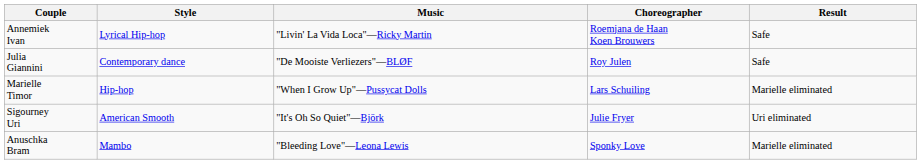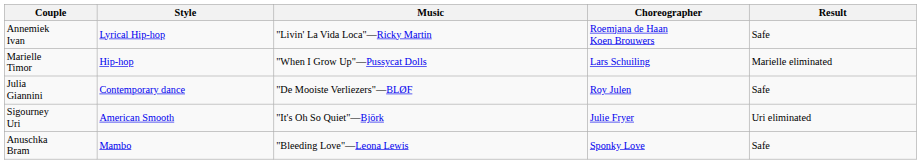rows swapped: Marielle Timor <-> Julia Giannini
Anuschka Bram | Result: Marielle eliminated -> Safe
